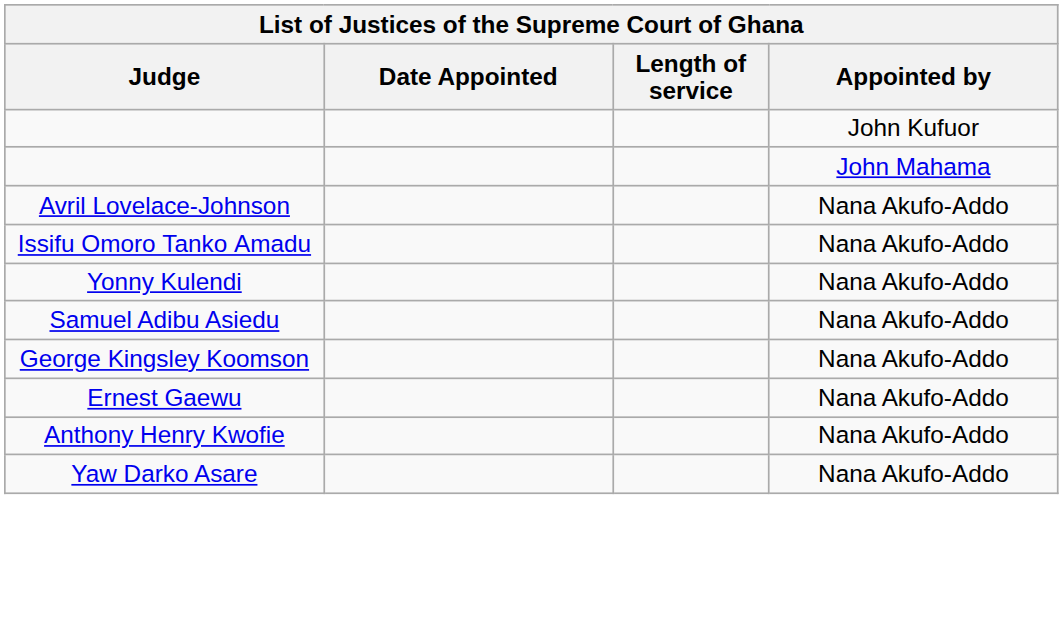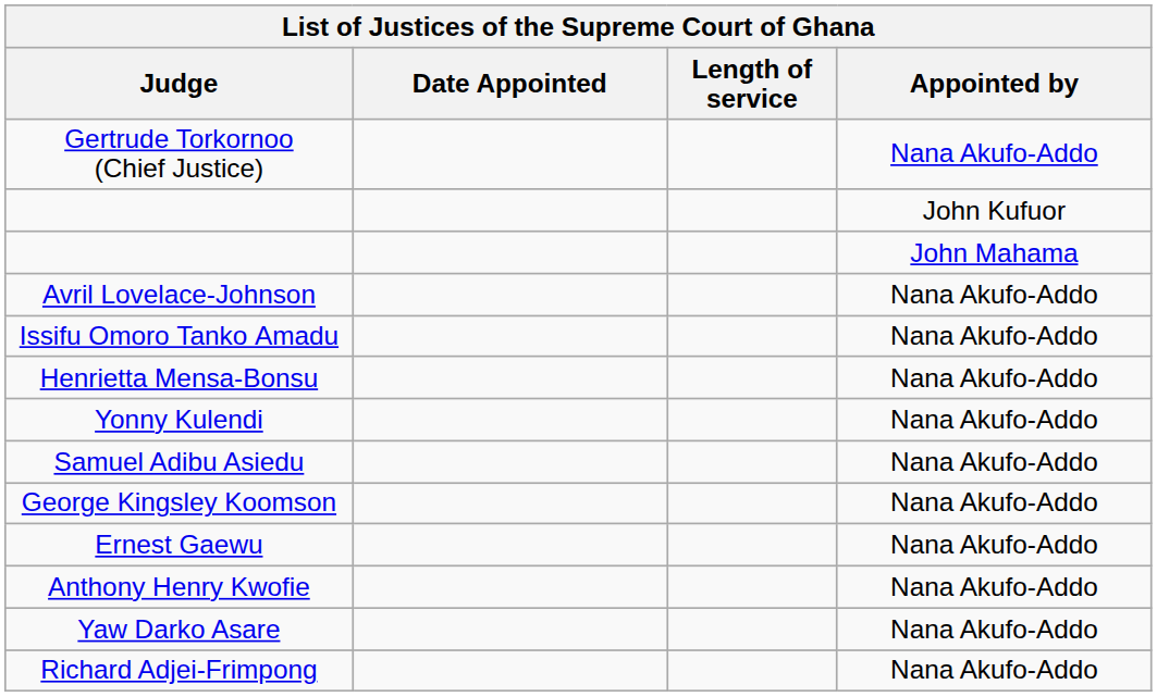+ row: Gertrude Torkornoo (Chief Justice) | Nana Akufo-Addo
+ row: Henrietta Mensa-Bonsu | Nana Akufo-Addo
+ row: Richard Adjei-Frimpong | Nana Akufo-Addo
